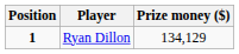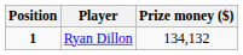Ryan Dillon | Prize money ($): 134,129 -> 134,132
